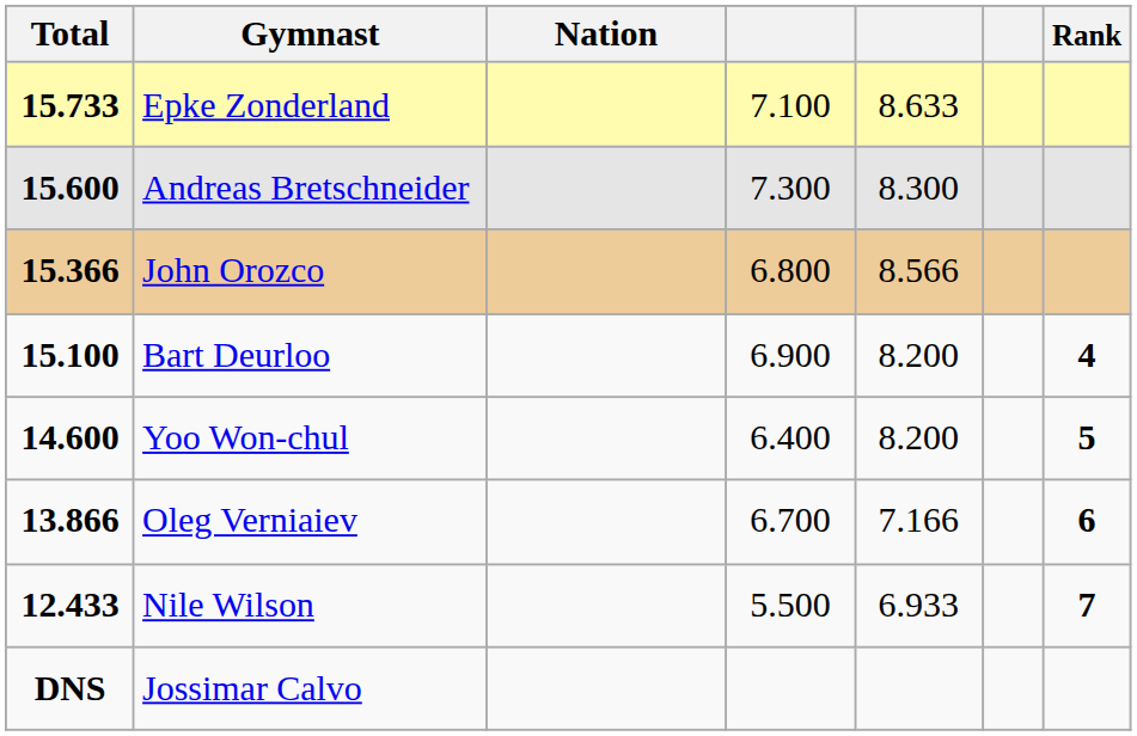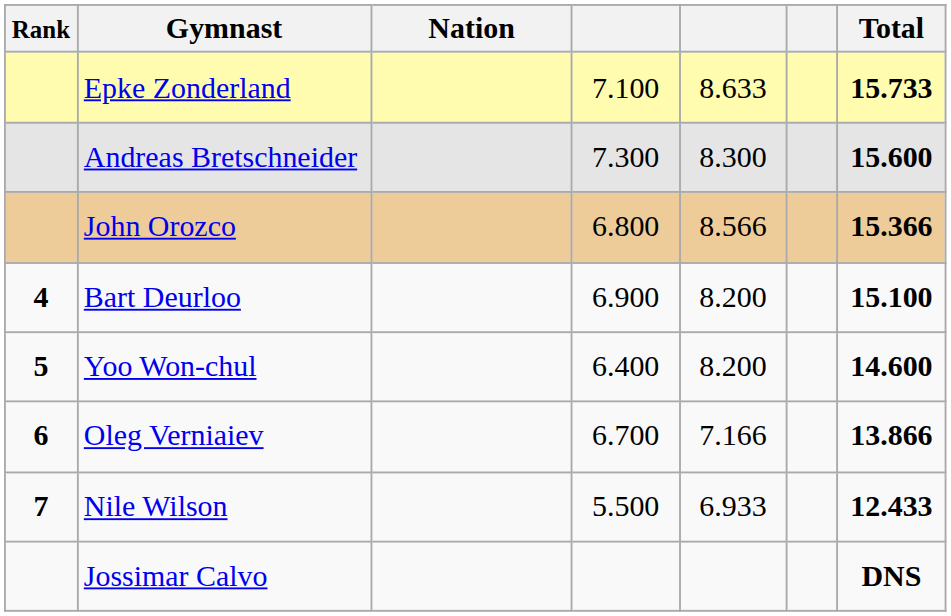columns swapped: Rank <-> Total
